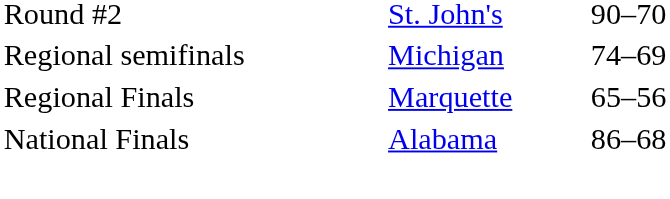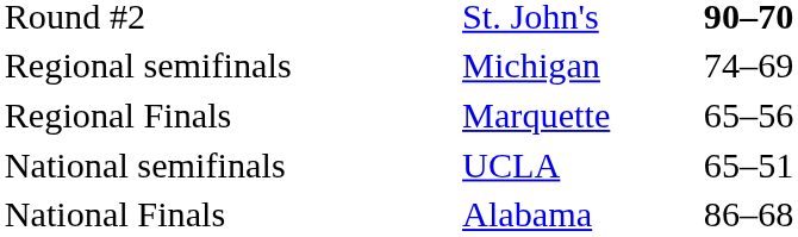Round #2 | column 3: normal -> bold
+ row: National semifinals | UCLA | 65–51
